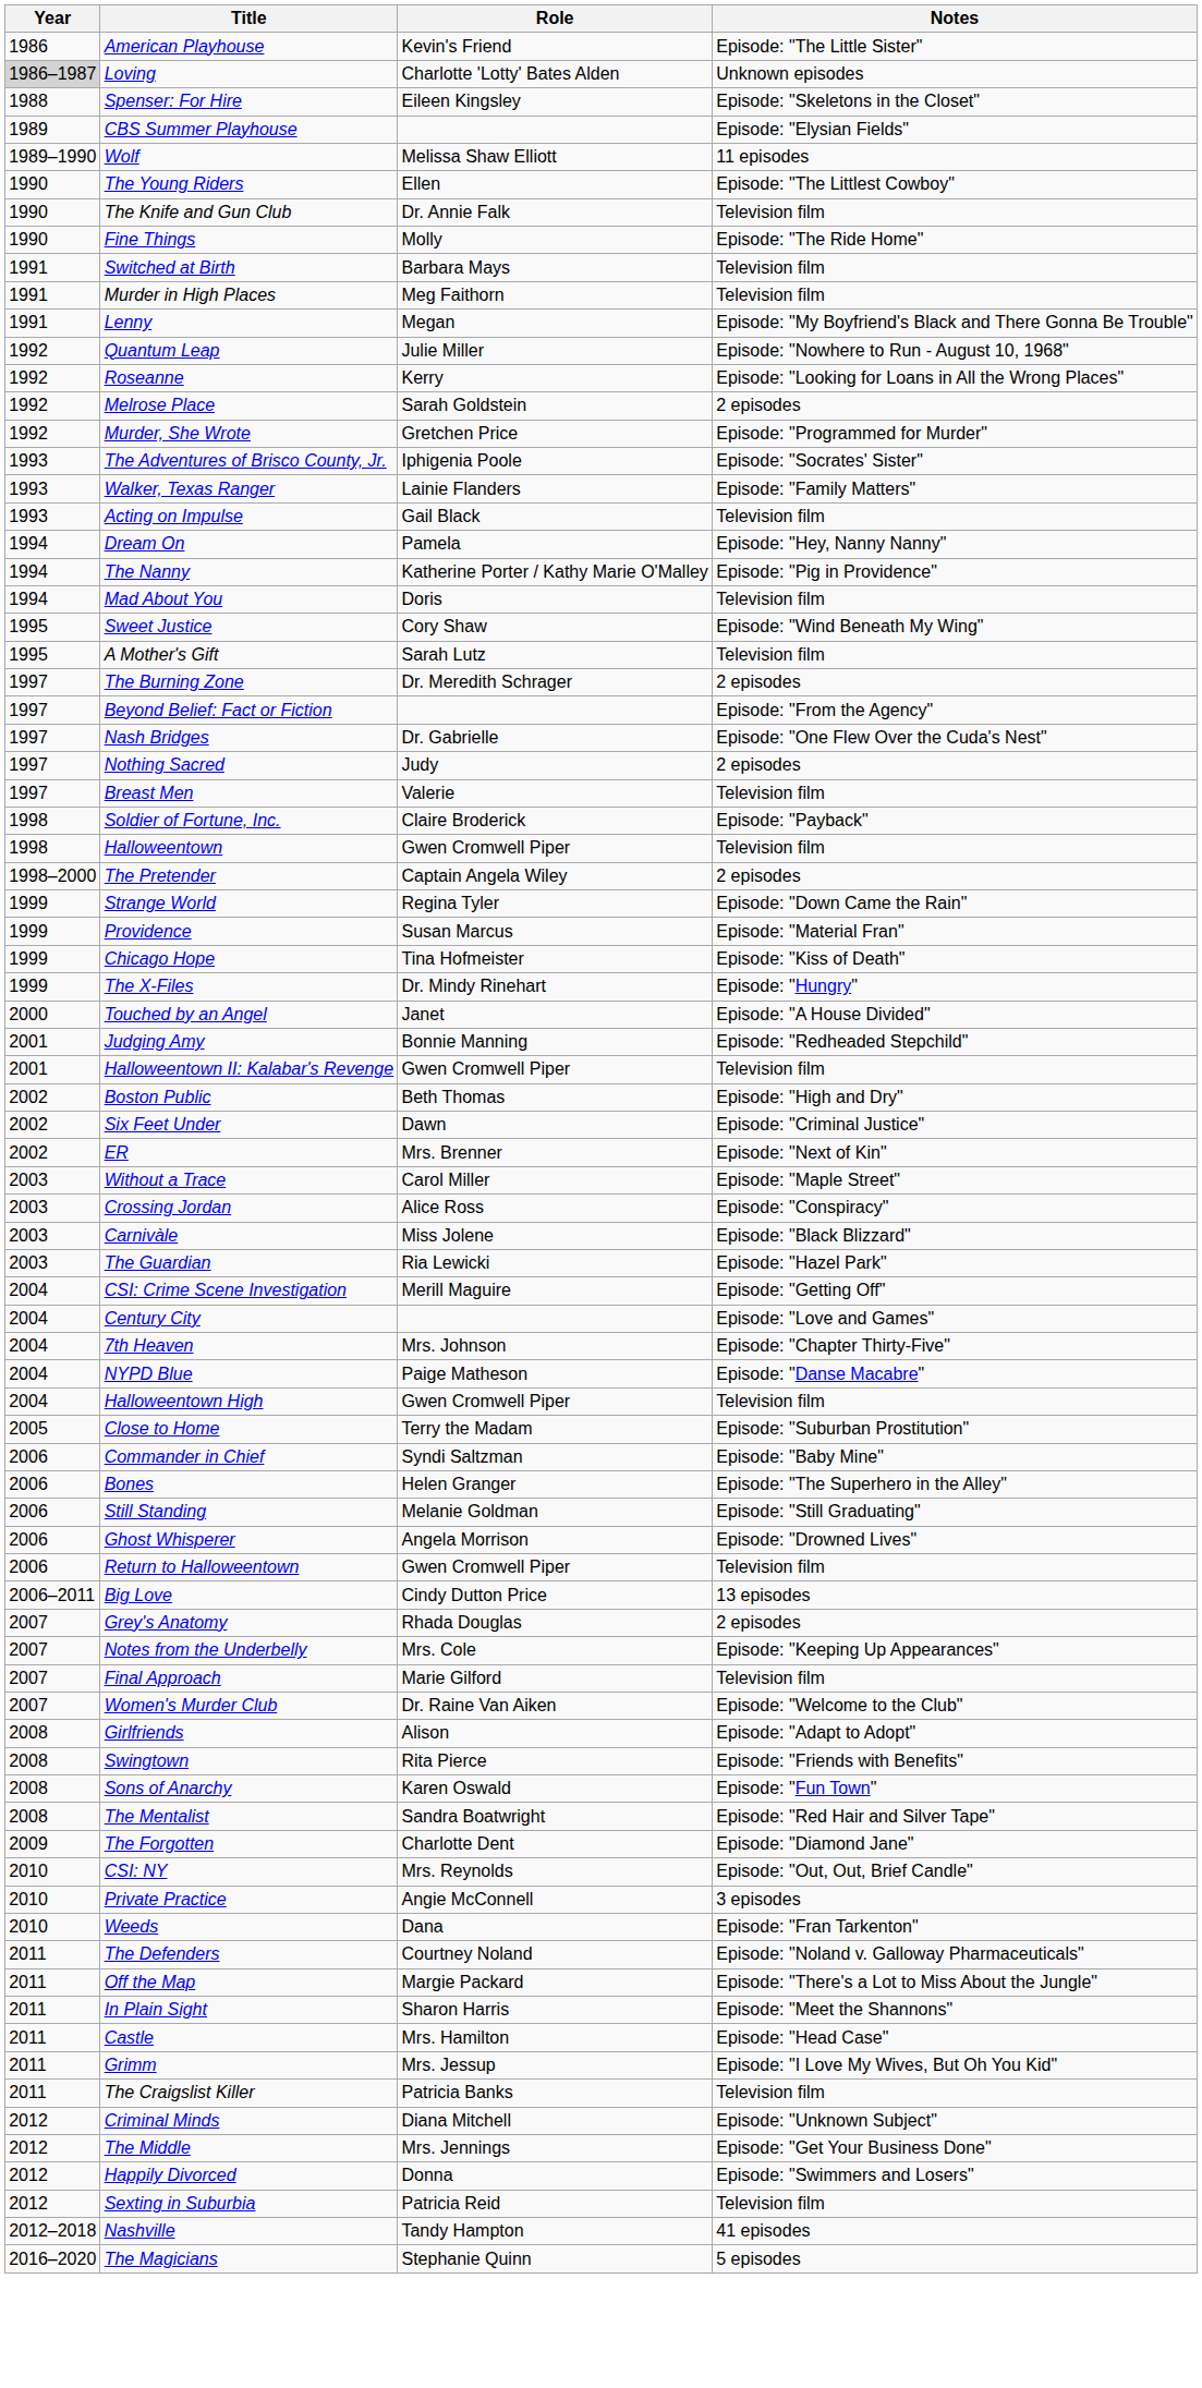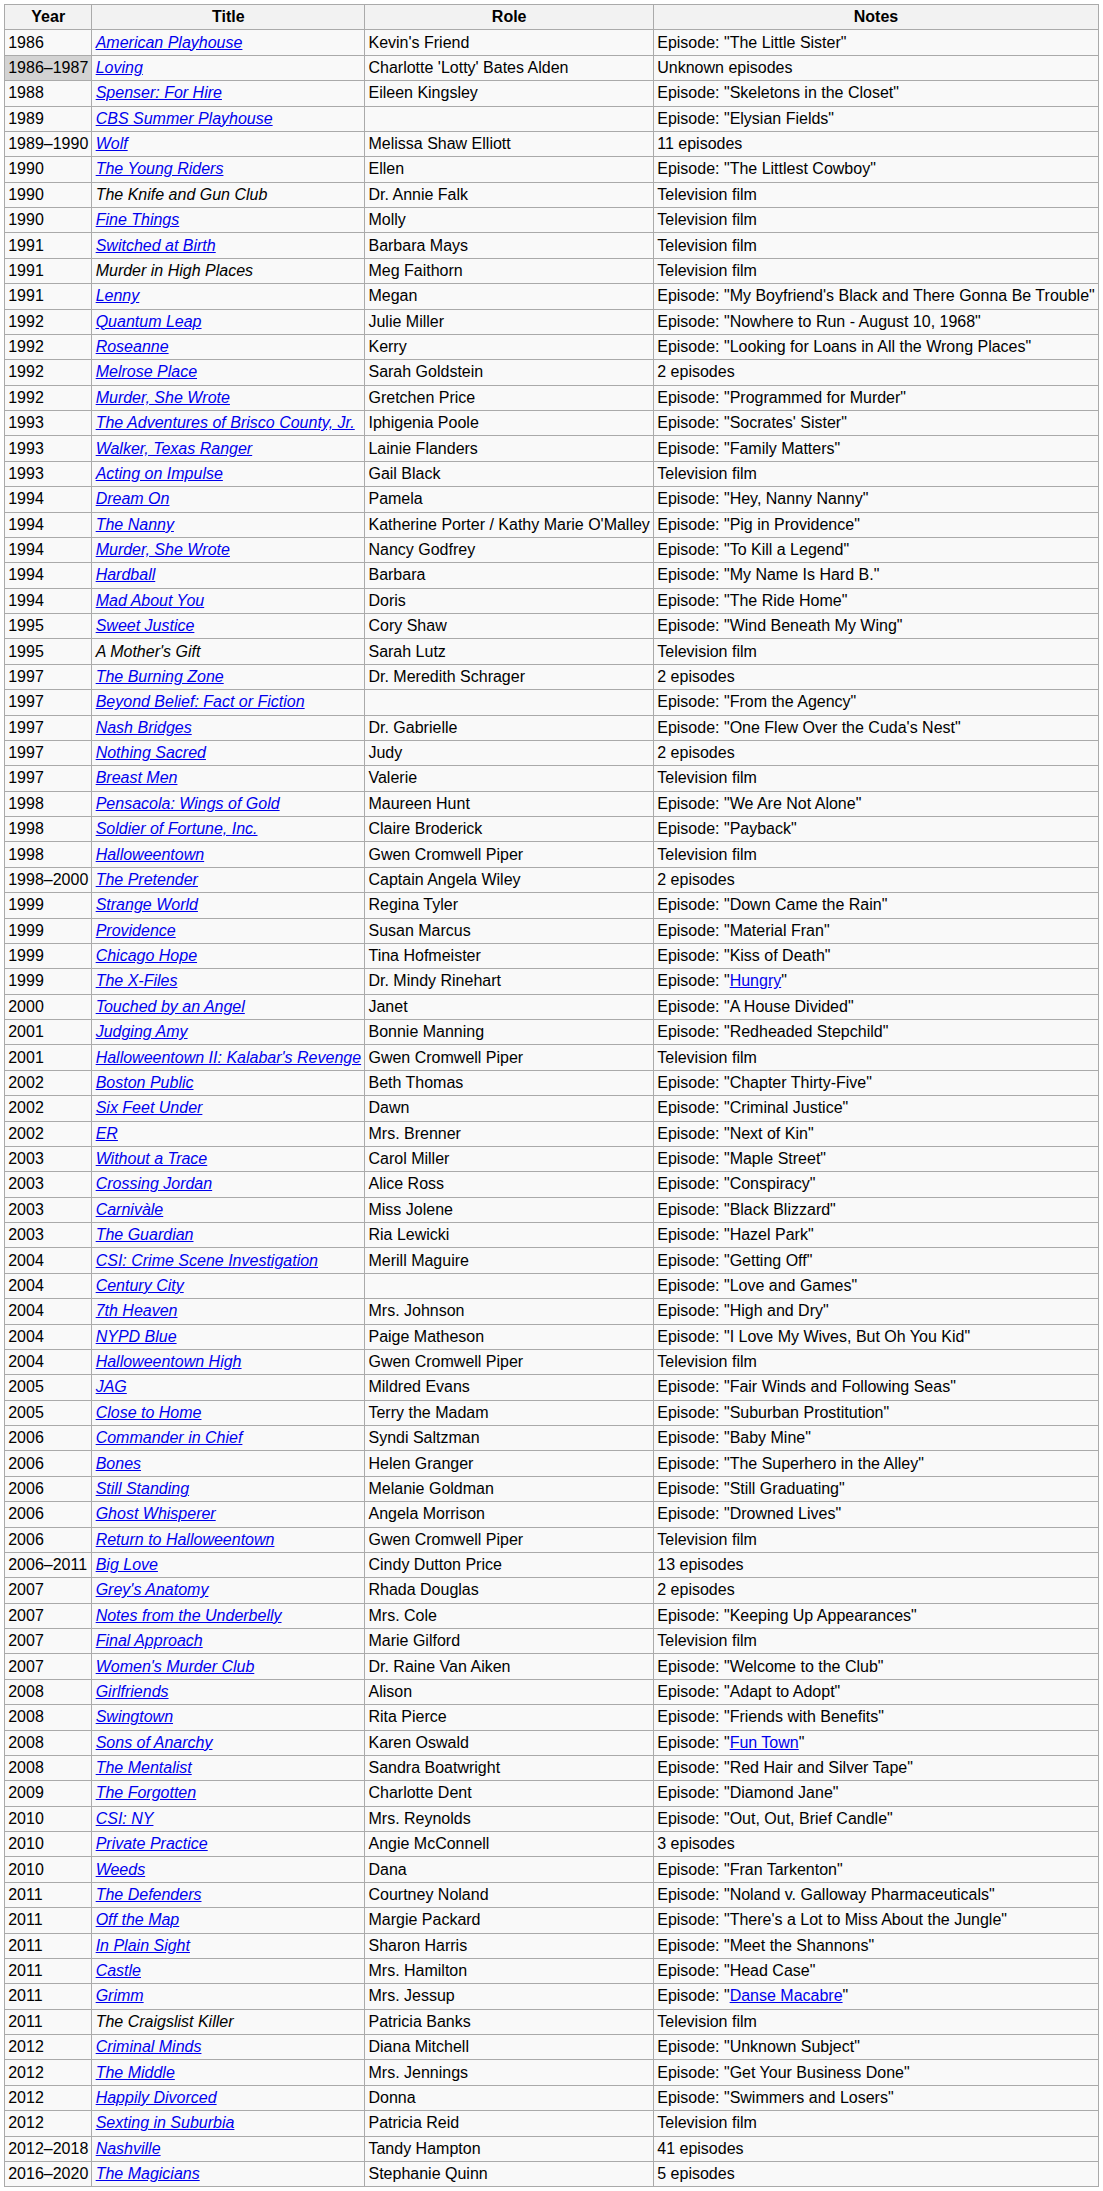Fine Things | Notes: Episode: "The Ride Home" -> Television film
+ row: 1994 | Murder, She Wrote | Nancy Godfrey | Episode: "To Kill a Legend"
+ row: 1994 | Hardball | Barbara | Episode: "My Name Is Hard B."
Mad About You | Notes: Television film -> Episode: "The Ride Home"
+ row: 1998 | Pensacola: Wings of Gold | Maureen Hunt | Episode: "We Are Not Alone"
Boston Public | Notes: Episode: "High and Dry" -> Episode: "Chapter Thirty-Five"
7th Heaven | Notes: Episode: "Chapter Thirty-Five" -> Episode: "High and Dry"
NYPD Blue | Notes: Episode: "Danse Macabre" -> Episode: "I Love My Wives, But Oh You Kid"
+ row: 2005 | JAG | Mildred Evans | Episode: "Fair Winds and Following Seas"
Grimm | Notes: Episode: "I Love My Wives, But Oh You Kid" -> Episode: "Danse Macabre"
